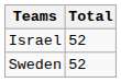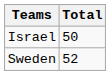Israel | Total: 52 -> 50
